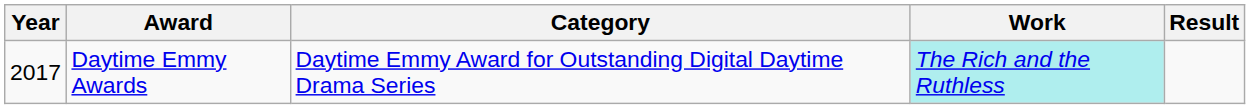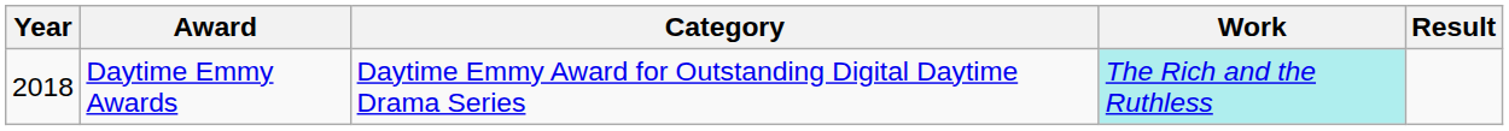Daytime Emmy Awards | Year: 2017 -> 2018
